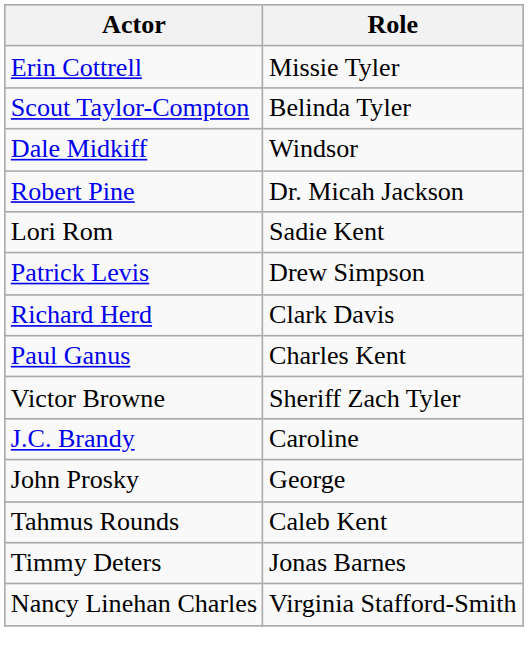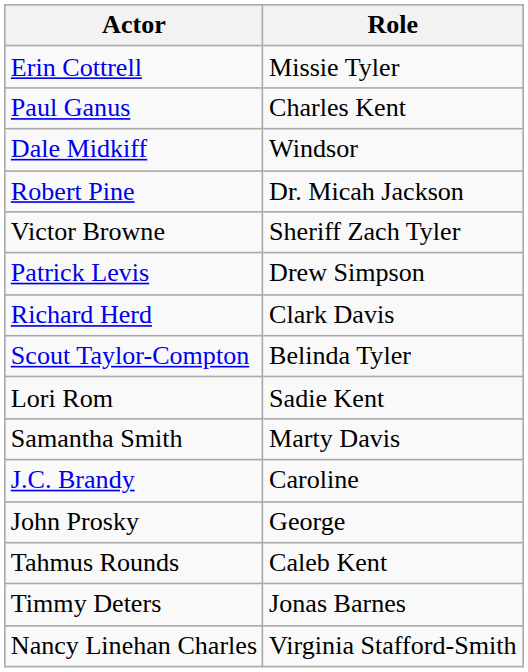rows swapped: Scout Taylor-Compton <-> Paul Ganus
rows swapped: Victor Browne <-> Lori Rom
+ row: Samantha Smith | Marty Davis
